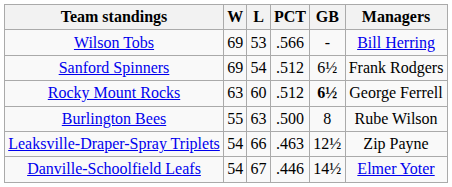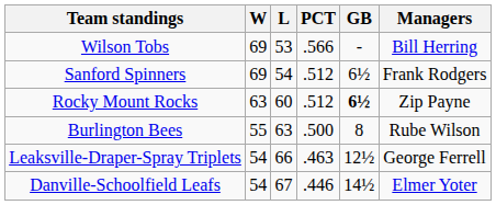Rocky Mount Rocks | Managers: George Ferrell -> Zip Payne
Leaksville-Draper-Spray Triplets | Managers: Zip Payne -> George Ferrell
